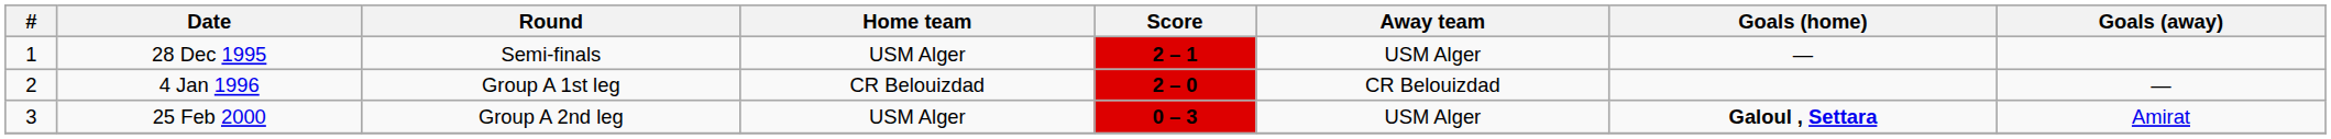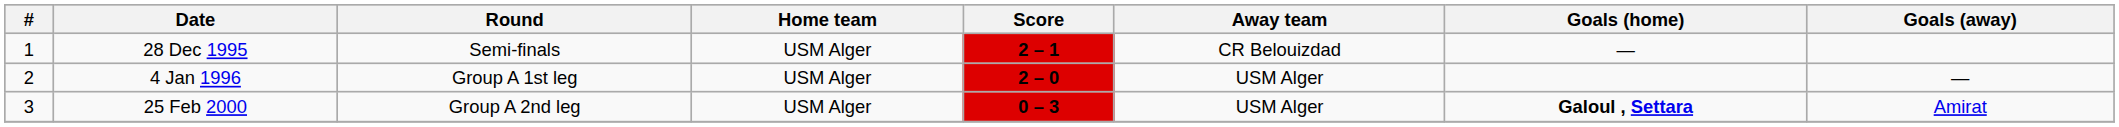28 Dec 1995 | Away team: USM Alger -> CR Belouizdad
4 Jan 1996 | Home team: CR Belouizdad -> USM Alger
4 Jan 1996 | Away team: CR Belouizdad -> USM Alger
